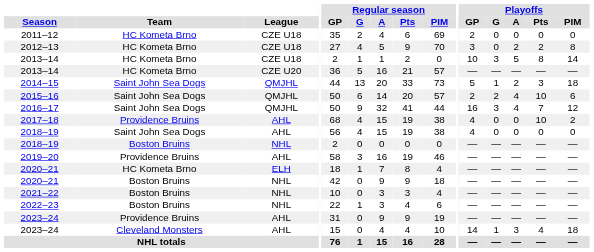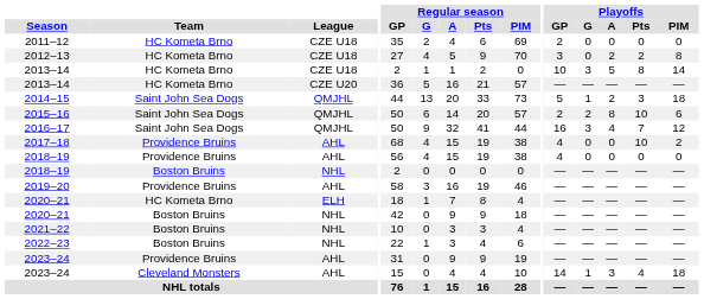2015–16 | Playoffs / A: 4 -> 8
2018–19 / AHL | Team: Saint John Sea Dogs -> Providence Bruins
